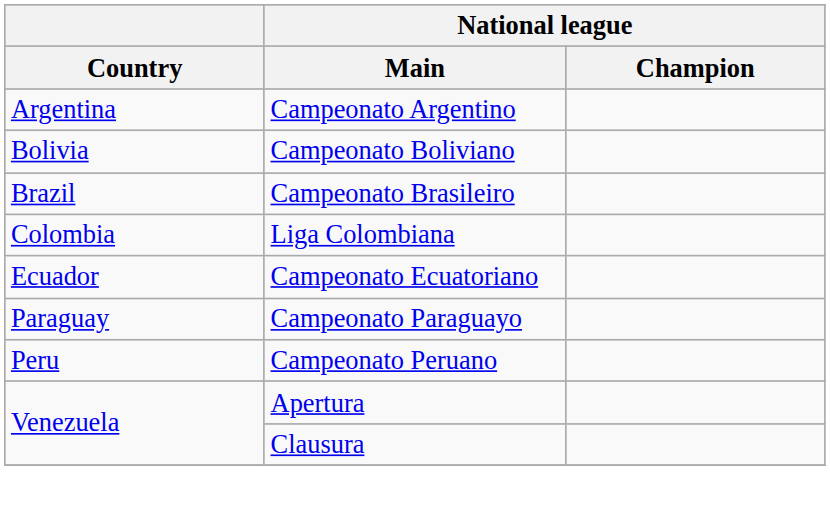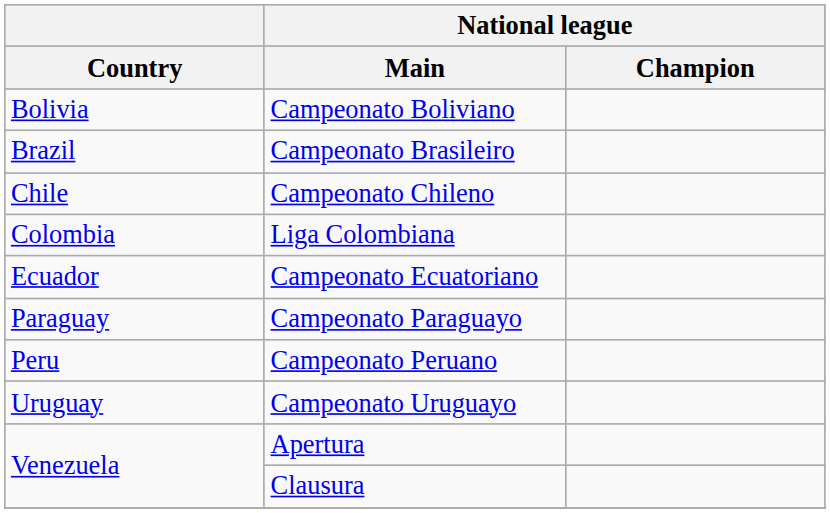- row: Argentina | Campeonato Argentino
+ row: Chile | Campeonato Chileno
+ row: Uruguay | Campeonato Uruguayo
